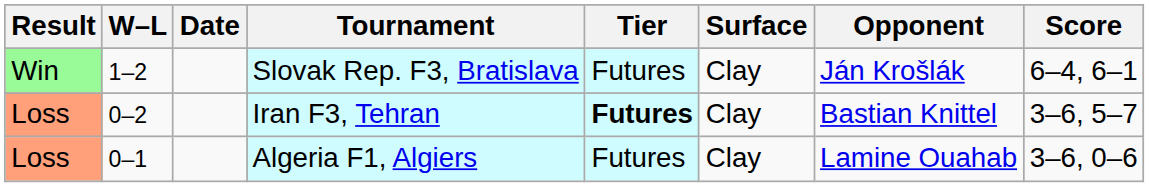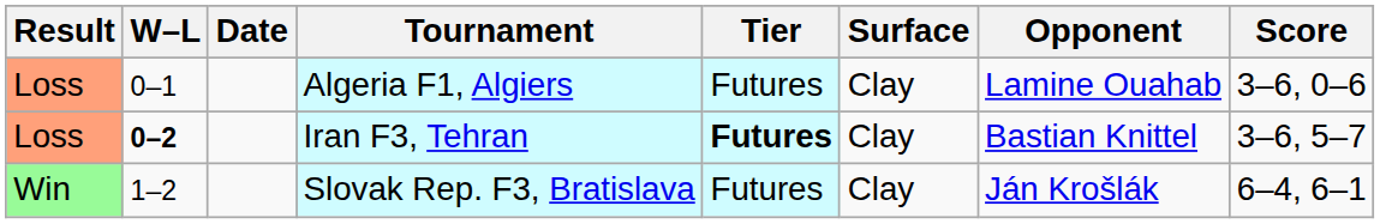rows swapped: Algeria F1, Algiers <-> Slovak Rep. F3, Bratislava
Iran F3, Tehran | W–L: normal -> bold
